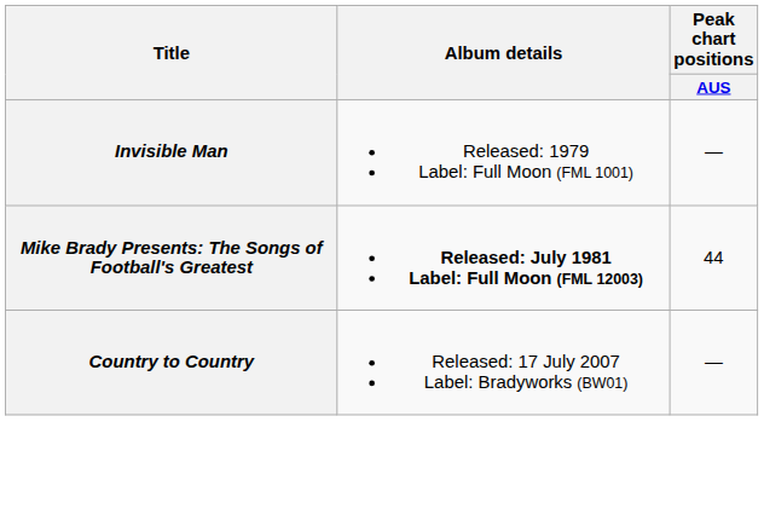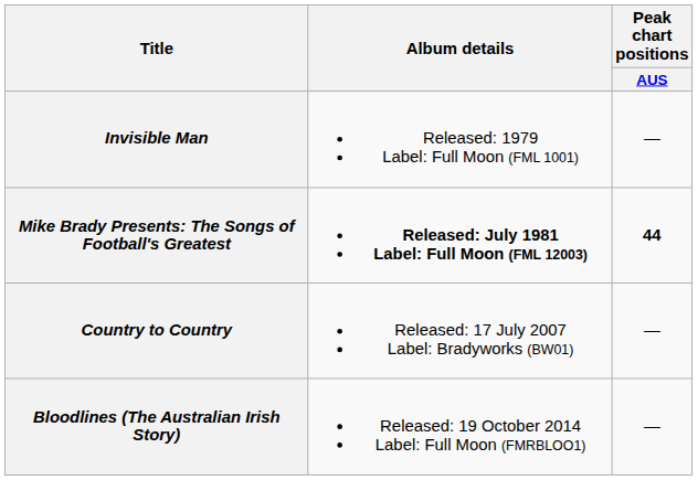Mike Brady Presents: The Songs of Football's Greatest | Peak chart positions / AUS: normal -> bold
+ row: Bloodlines (The Australian Irish Story) | Released: 19 October 2014 Label: Full Moon (FMRBLOO1) | —
